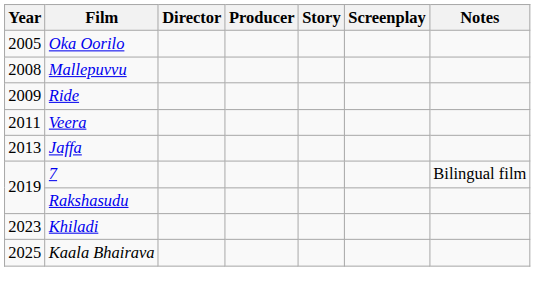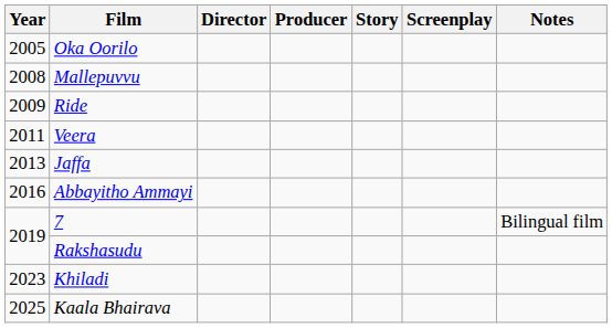+ row: 2016 | Abbayitho Ammayi
